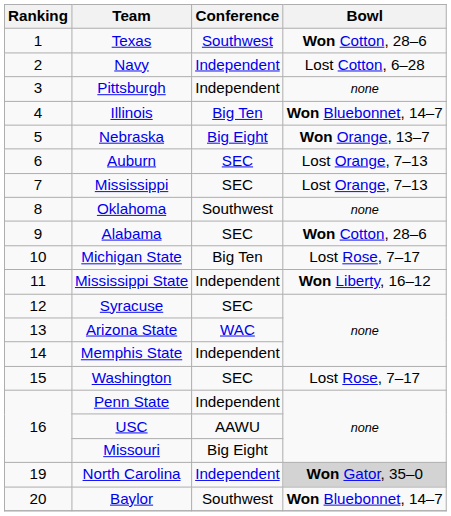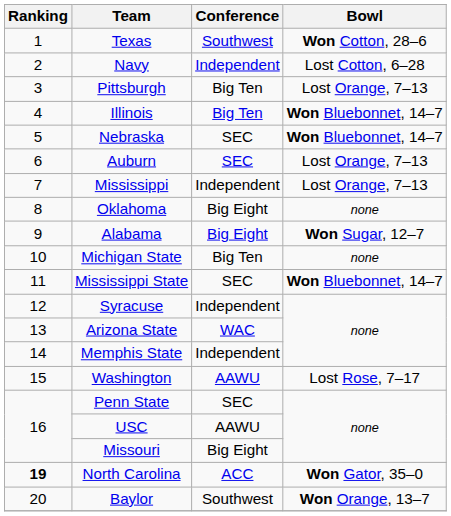Pittsburgh | Conference: Independent -> Big Ten
Pittsburgh | Bowl: none -> Lost Orange, 7–13
Nebraska | Conference: Big Eight -> SEC
Nebraska | Bowl: Won Orange, 13–7 -> Won Bluebonnet, 14–7
Mississippi | Conference: SEC -> Independent
Oklahoma | Conference: Southwest -> Big Eight
Alabama | Conference: SEC -> Big Eight
Alabama | Bowl: Won Cotton, 28–6 -> Won Sugar, 12–7
Michigan State | Bowl: Lost Rose, 7–17 -> none
Mississippi State | Conference: Independent -> SEC
Mississippi State | Bowl: Won Liberty, 16–12 -> Won Bluebonnet, 14–7
Syracuse | Conference: SEC -> Independent
Washington | Conference: SEC -> AAWU
Penn State | Conference: Independent -> SEC
North Carolina | Ranking: normal -> bold
North Carolina | Conference: Independent -> ACC
North Carolina | Bowl: lightgrey background -> no background
Baylor | Bowl: Won Bluebonnet, 14–7 -> Won Orange, 13–7
